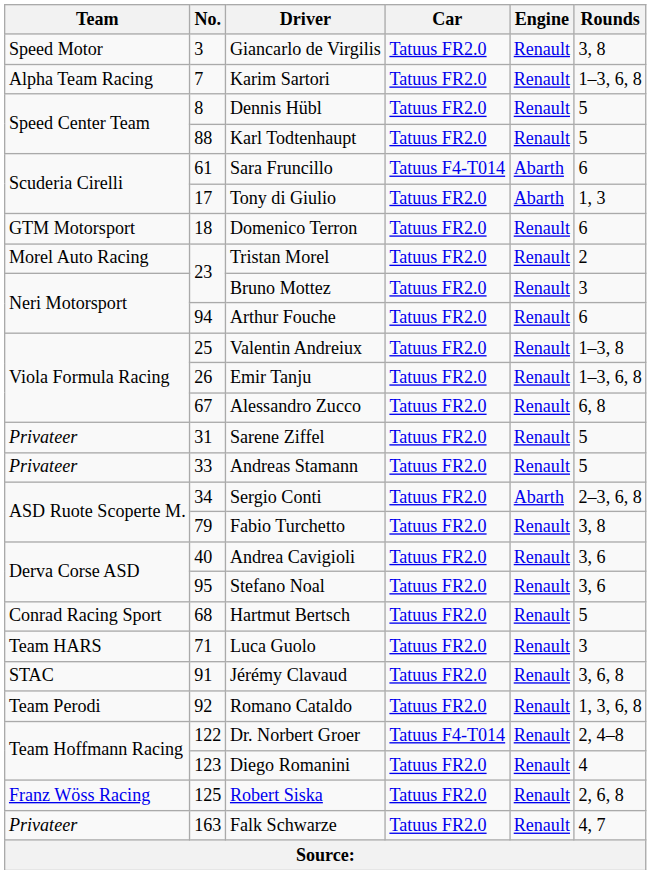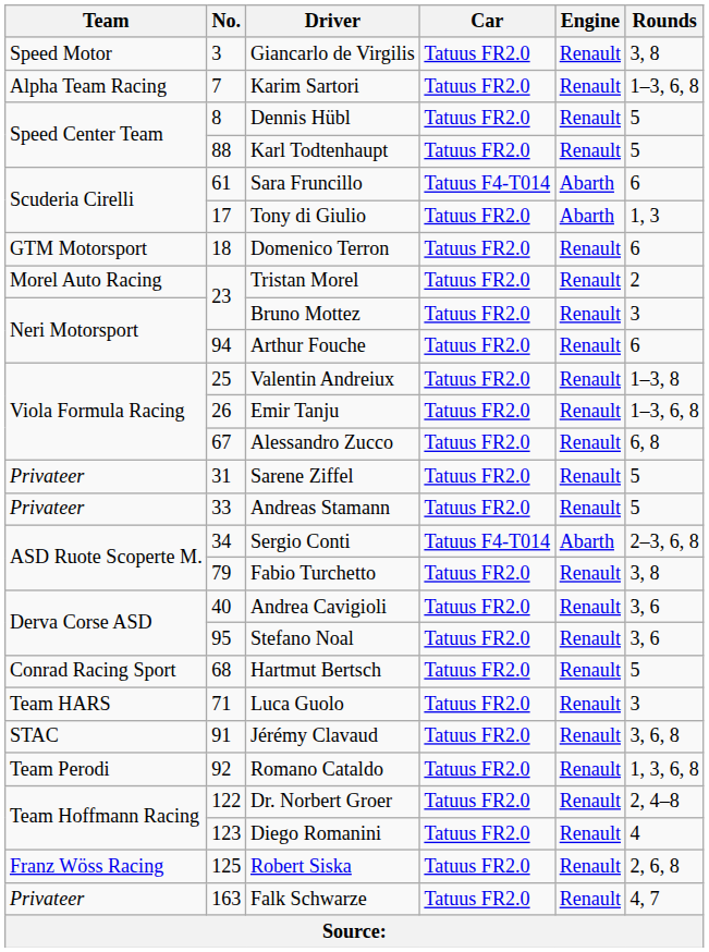Sergio Conti | Car: Tatuus FR2.0 -> Tatuus F4-T014
Dr. Norbert Groer | Car: Tatuus F4-T014 -> Tatuus FR2.0
